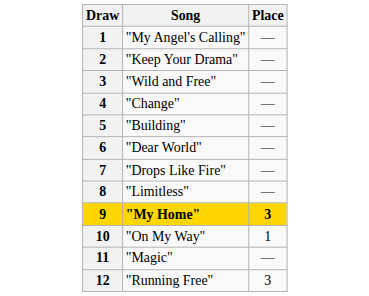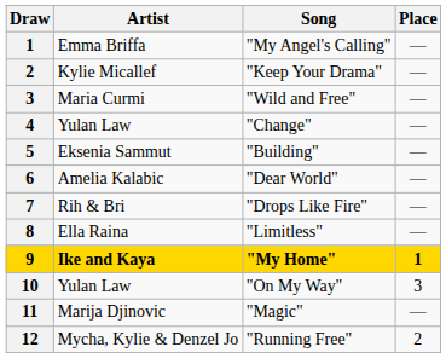+ column: Artist | Emma Briffa | Kylie Micallef | Maria Curmi | Yulan Law | Eksenia Sammut | Amelia Kalabic | Rih & Bri | Ella Raina | Ike and Kaya | Yulan Law | Marija Djinovic | Mycha, Kylie & Denzel Jo
"My Home" | Place: 3 -> 1
"On My Way" | Place: 1 -> 3
"Running Free" | Place: 3 -> 2
